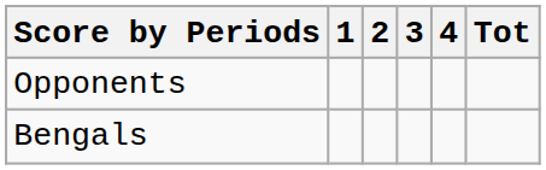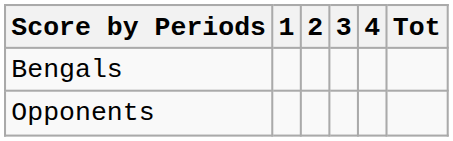rows swapped: Bengals <-> Opponents
